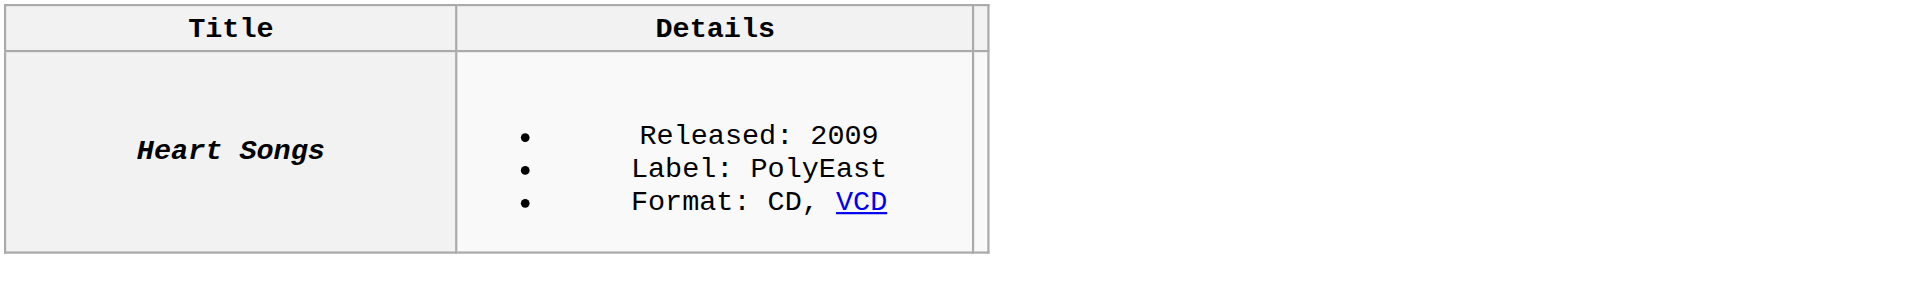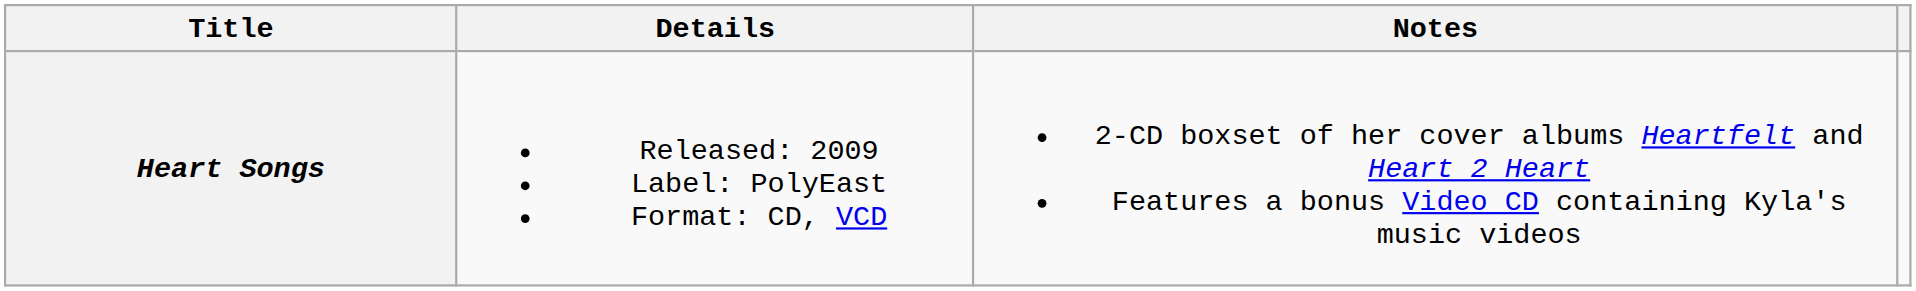+ column: Notes | 2-CD boxset of her cover albums Heartfelt and Heart 2 Heart Features a bonus Video CD containing Kyla's music videos
